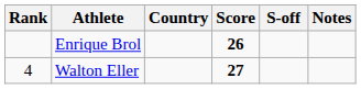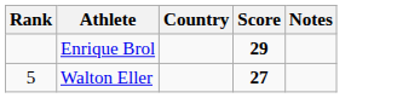- column: S-off
Enrique Brol | Score: 26 -> 29
Walton Eller | Rank: 4 -> 5
